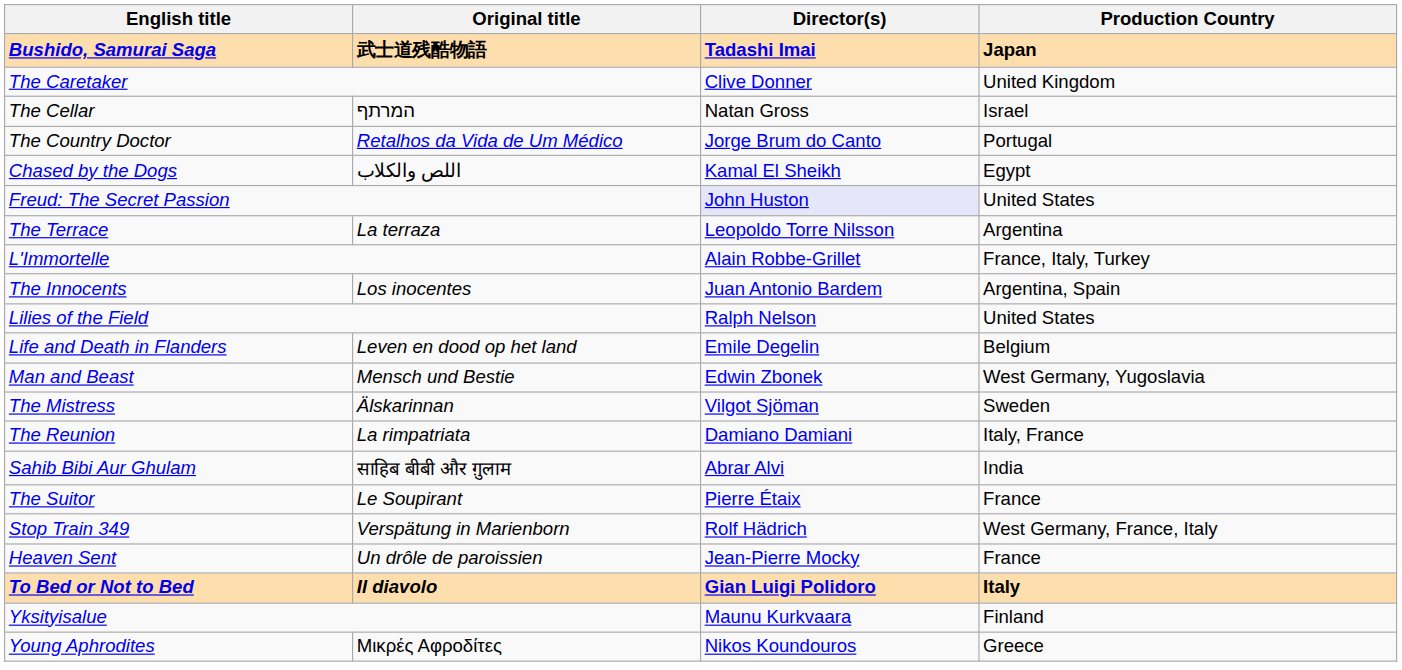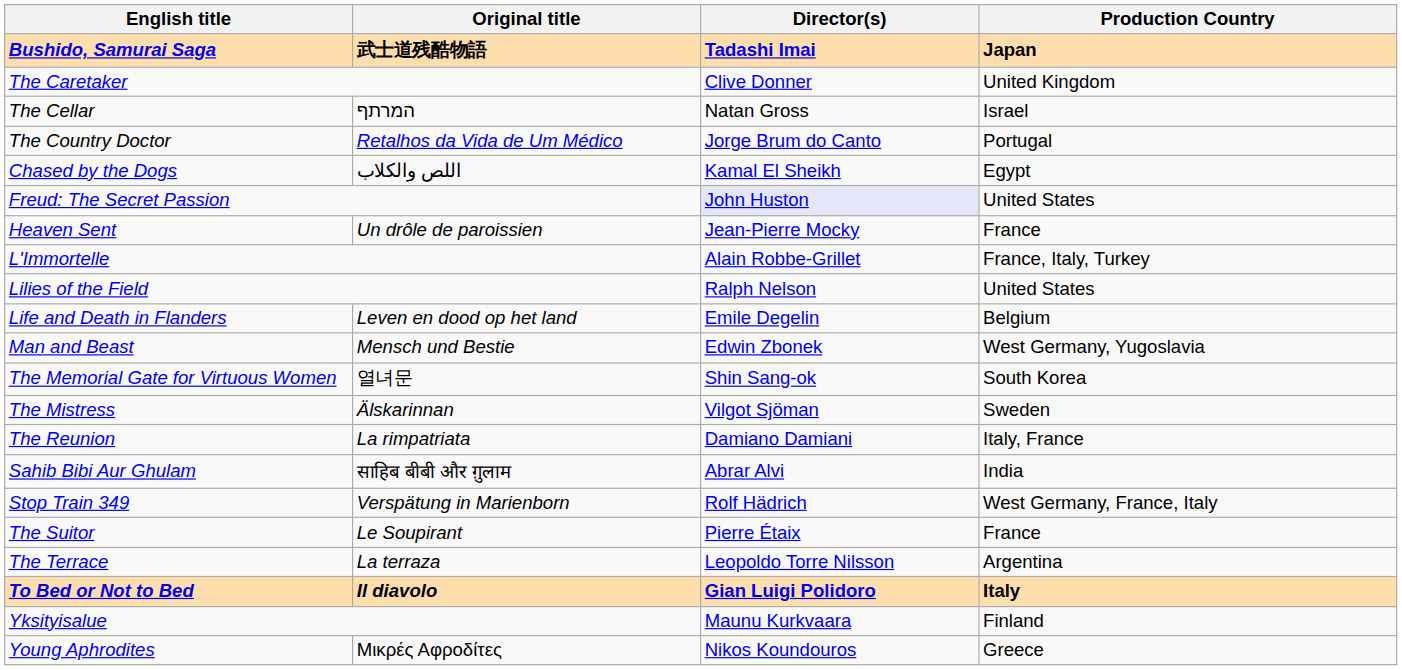rows swapped: Heaven Sent <-> The Terrace
- row: The Innocents | Los inocentes | Juan Antonio Bardem | Argentina, Spain
+ row: The Memorial Gate for Virtuous Women | 열녀문 | Shin Sang-ok | South Korea
rows swapped: Stop Train 349 <-> The Suitor
